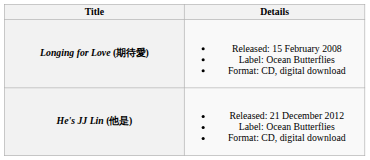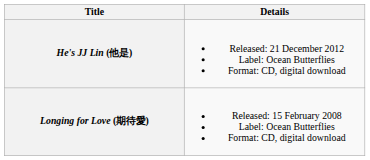rows swapped: Longing for Love (期待愛) <-> He's JJ Lin (他是)
